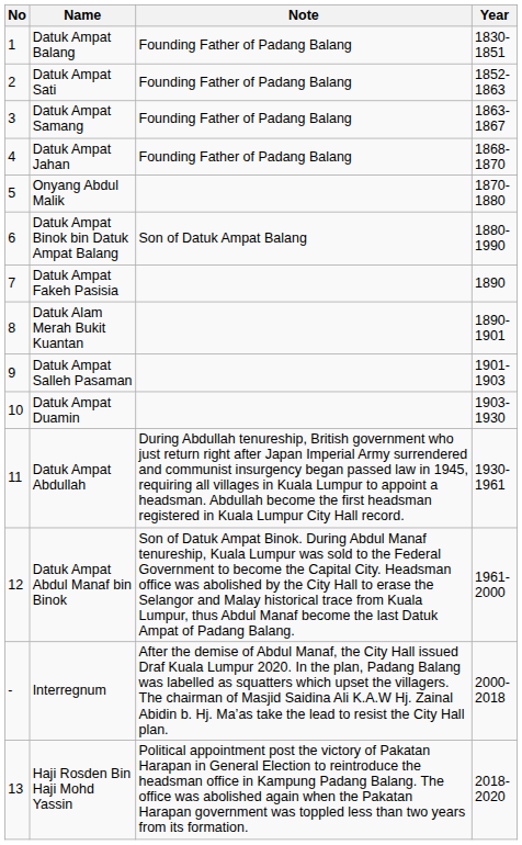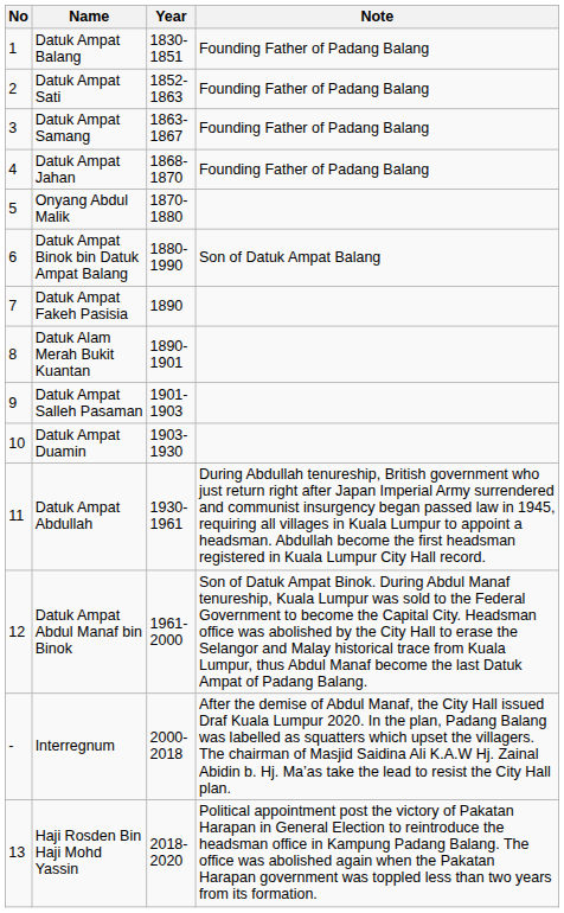columns swapped: Year <-> Note
